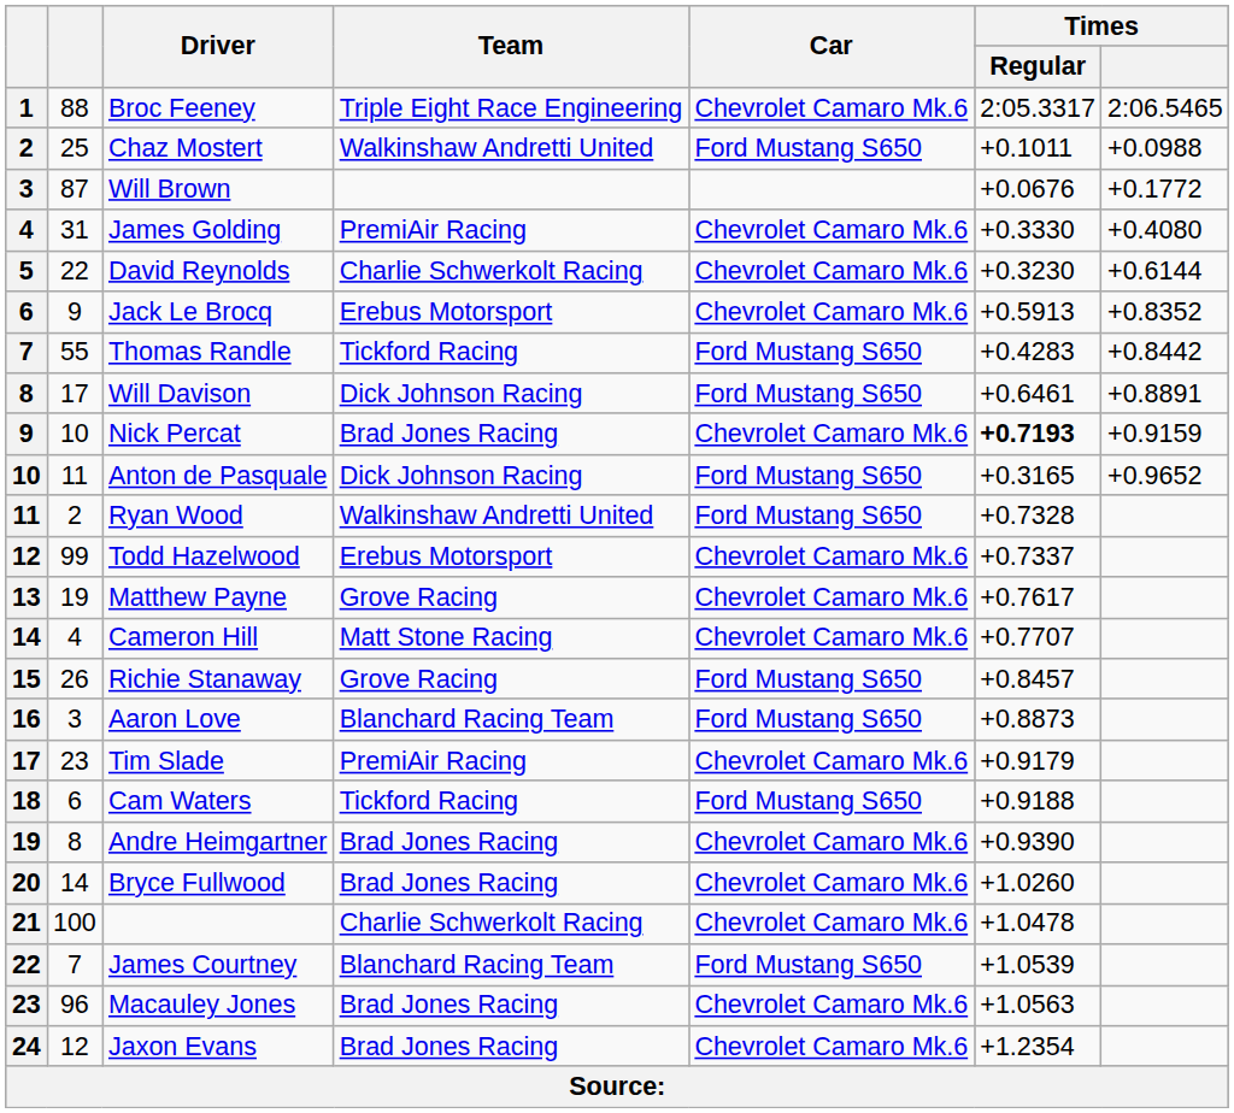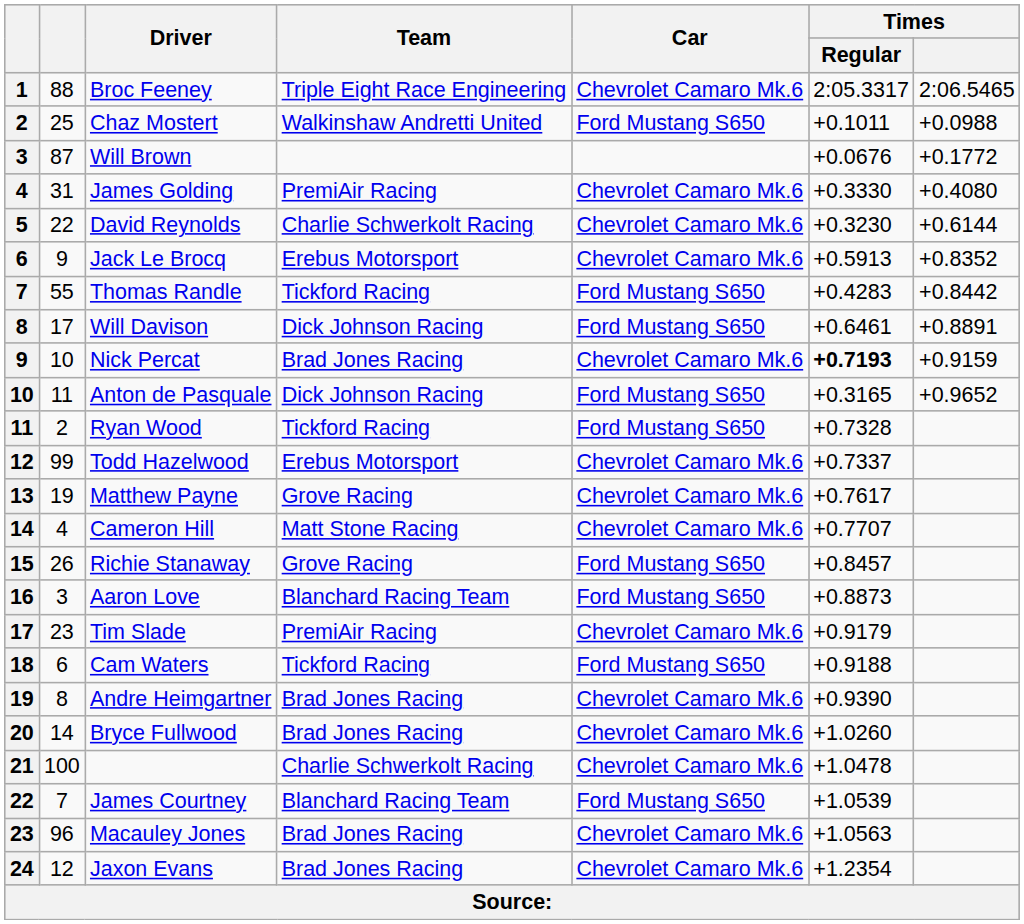Ryan Wood | Team: Walkinshaw Andretti United -> Tickford Racing
